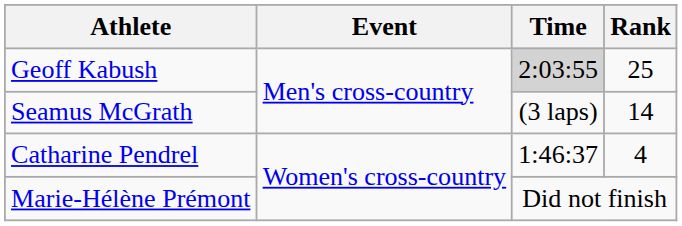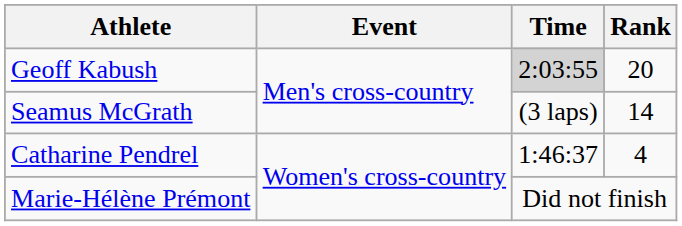Geoff Kabush | Rank: 25 -> 20
